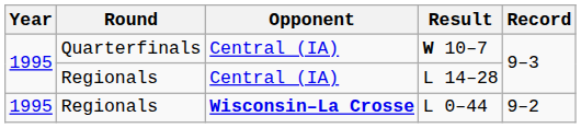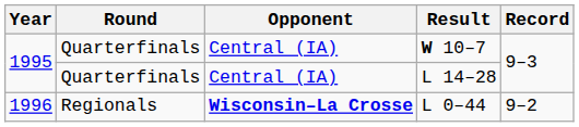L 14–28 | Round: Regionals -> Quarterfinals
L 0–44 | Year: 1995 -> 1996
